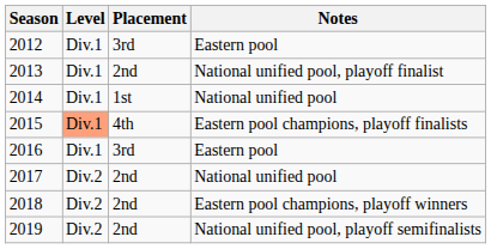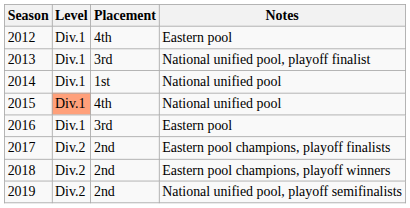2012 | Placement: 3rd -> 4th
2013 | Placement: 2nd -> 3rd
2015 | Notes: Eastern pool champions, playoff finalists -> National unified pool
2017 | Notes: National unified pool -> Eastern pool champions, playoff finalists
